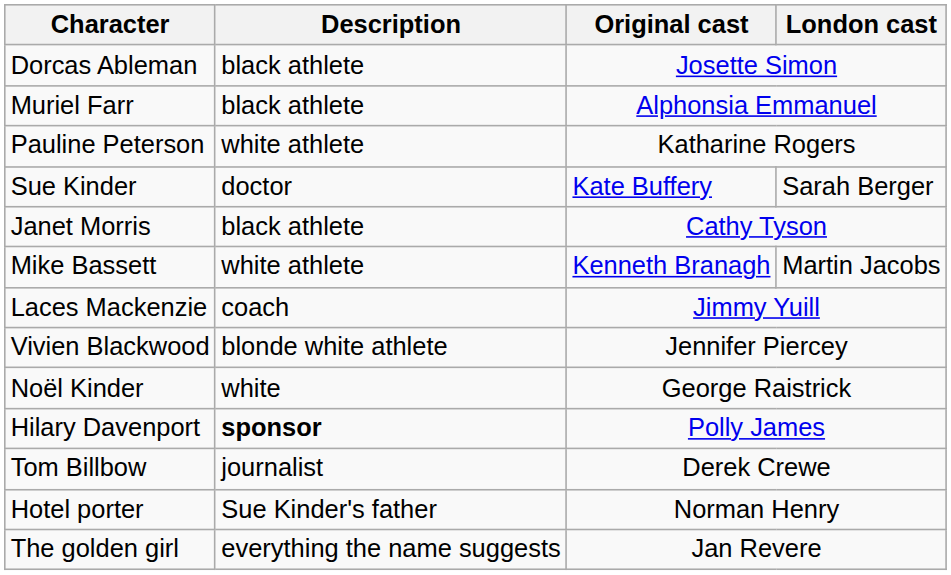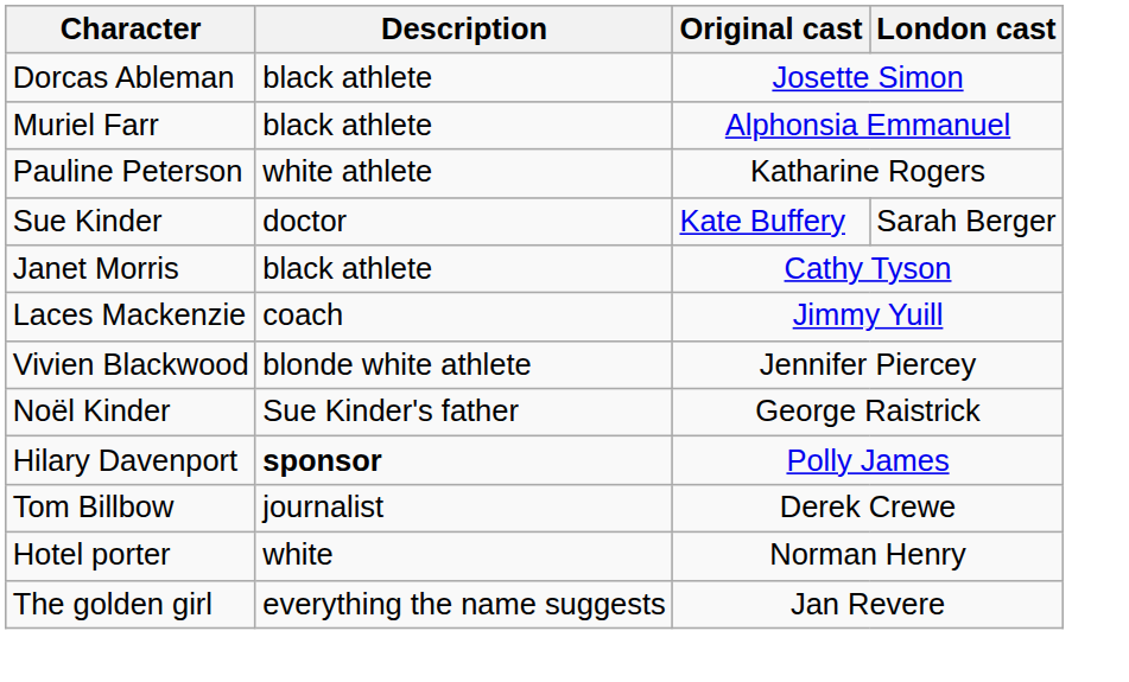- row: Mike Bassett | white athlete | Kenneth Branagh | Martin Jacobs
Noël Kinder | Description: white -> Sue Kinder's father
Hotel porter | Description: Sue Kinder's father -> white
